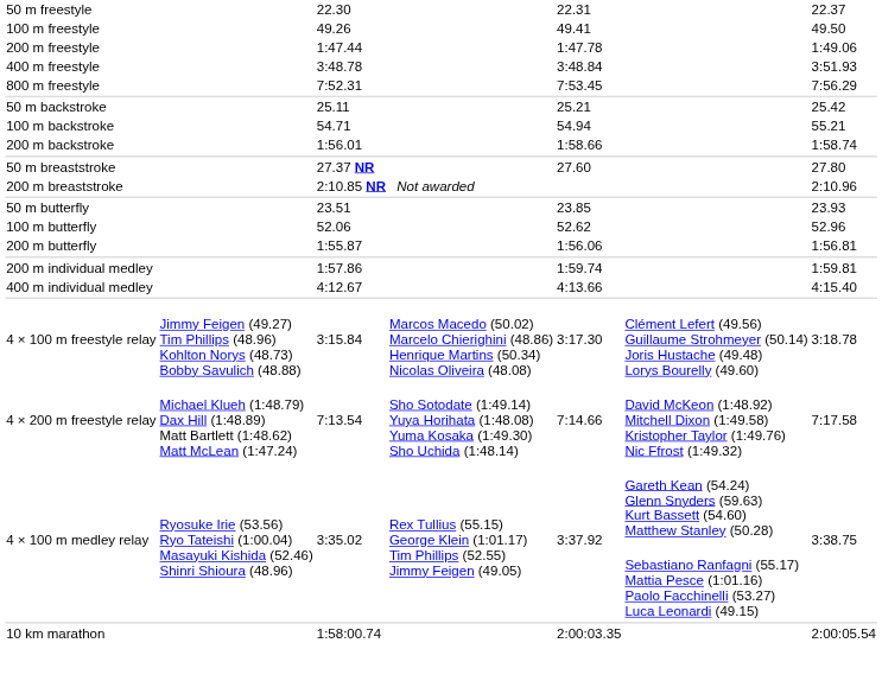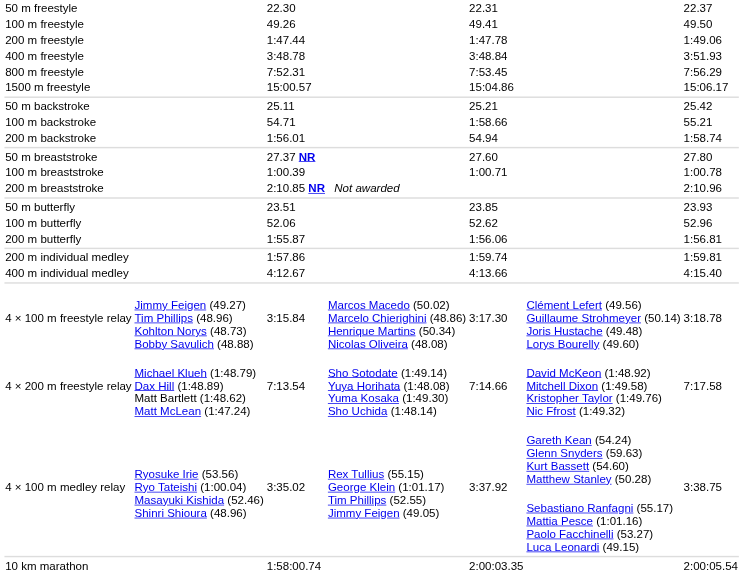+ row: 1500 m freestyle | 15:00.57 | 15:04.86 | 15:06.17
100 m backstroke | column 5: 54.94 -> 1:58.66
200 m backstroke | column 5: 1:58.66 -> 54.94
+ row: 100 m breaststroke | 1:00.39 | 1:00.71 | 1:00.78
